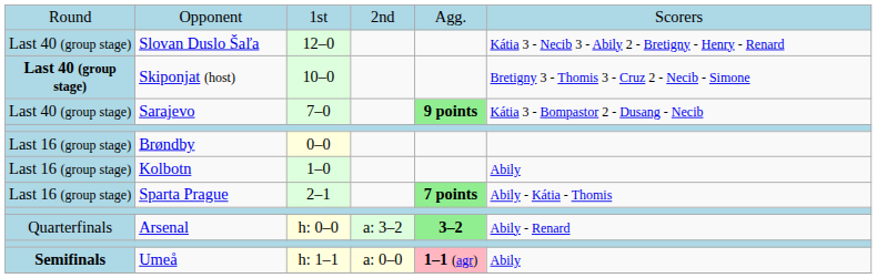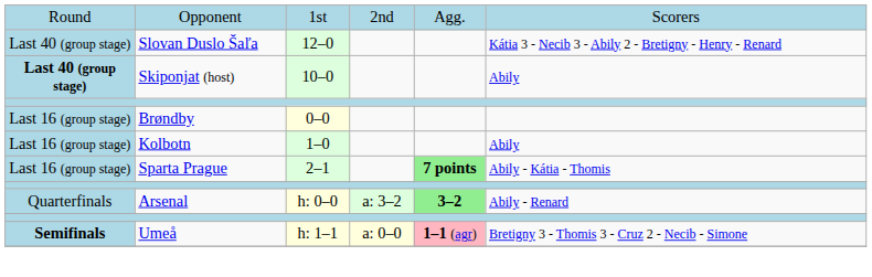Skiponjat (host) | column 6: Bretigny 3 - Thomis 3 - Cruz 2 - Necib - Simone -> Abily
- row: Last 40 (group stage) | Sarajevo | 7–0 | 9 points | Kátia 3 - Bompastor 2 - Dusang - Necib
Umeå | column 6: Abily -> Bretigny 3 - Thomis 3 - Cruz 2 - Necib - Simone
